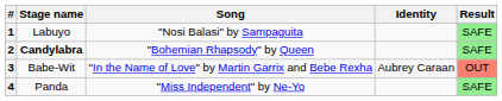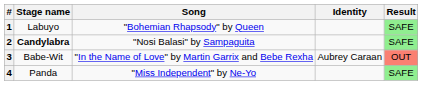1 | Song: "Nosi Balasi" by Sampaguita -> "Bohemian Rhapsody" by Queen
2 | Song: "Bohemian Rhapsody" by Queen -> "Nosi Balasi" by Sampaguita
